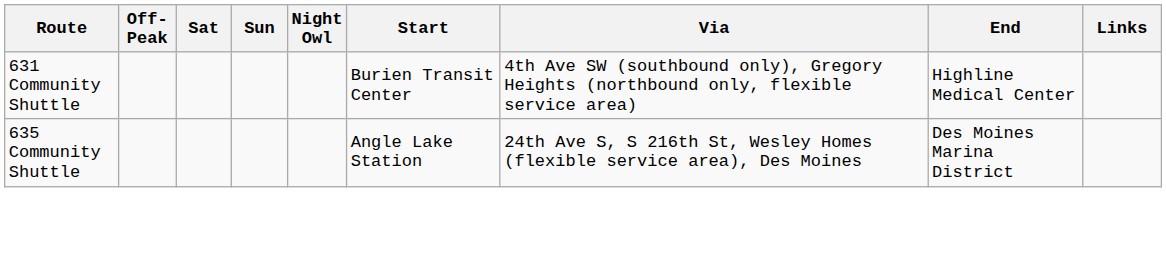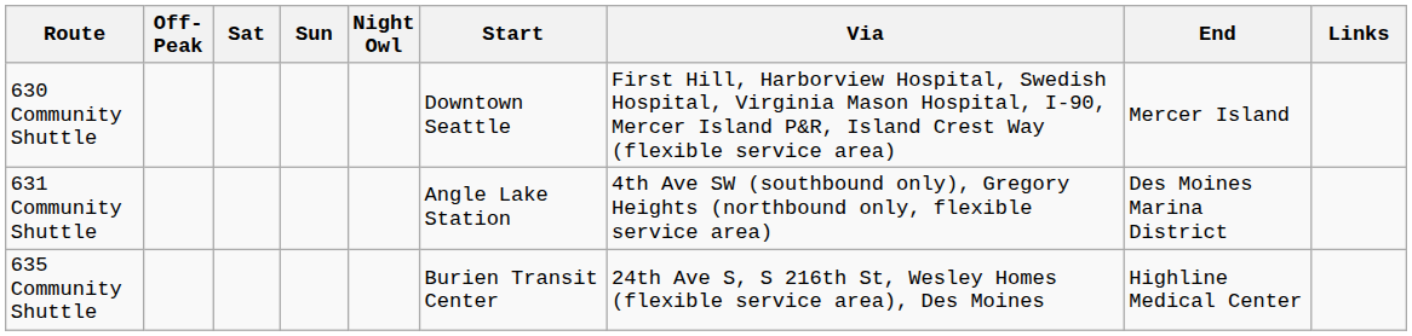+ row: 630 Community Shuttle | Downtown Seattle | First Hill, Harborview Hospital, Swedish Hospital, Virginia Mason Hospital, I-90, Mercer Island P&R, Island Crest Way (flexible service area) | Mercer Island
631 Community Shuttle | Start: Burien Transit Center -> Angle Lake Station
631 Community Shuttle | End: Highline Medical Center -> Des Moines Marina District
635 Community Shuttle | Start: Angle Lake Station -> Burien Transit Center
635 Community Shuttle | End: Des Moines Marina District -> Highline Medical Center
